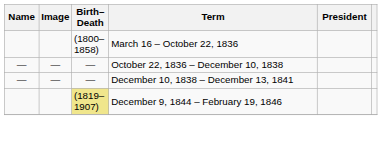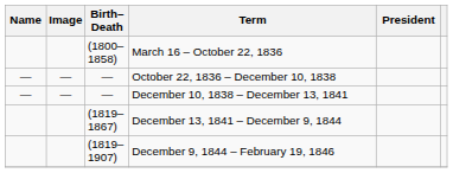+ row: (1819–1867) | December 13, 1841 – December 9, 1844
December 9, 1844 – February 19, 1846 | Birth–Death: khaki background -> no background
